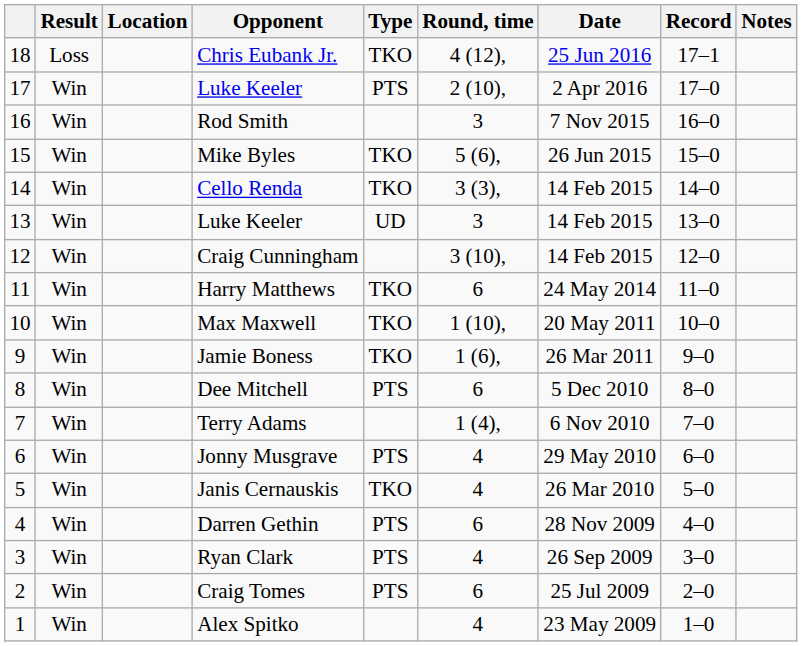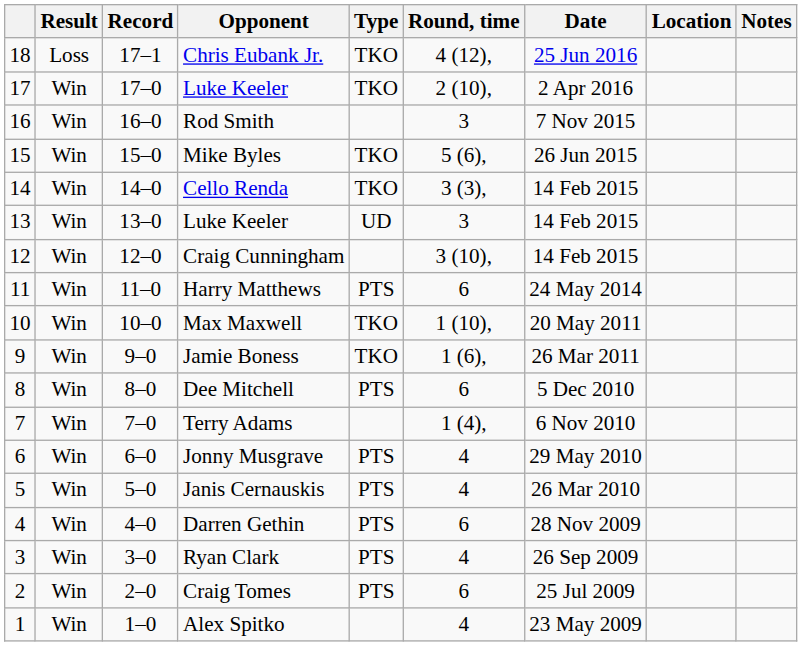columns swapped: Record <-> Location
17 / Luke Keeler | Type: PTS -> TKO
Harry Matthews | Type: TKO -> PTS
Janis Cernauskis | Type: TKO -> PTS
